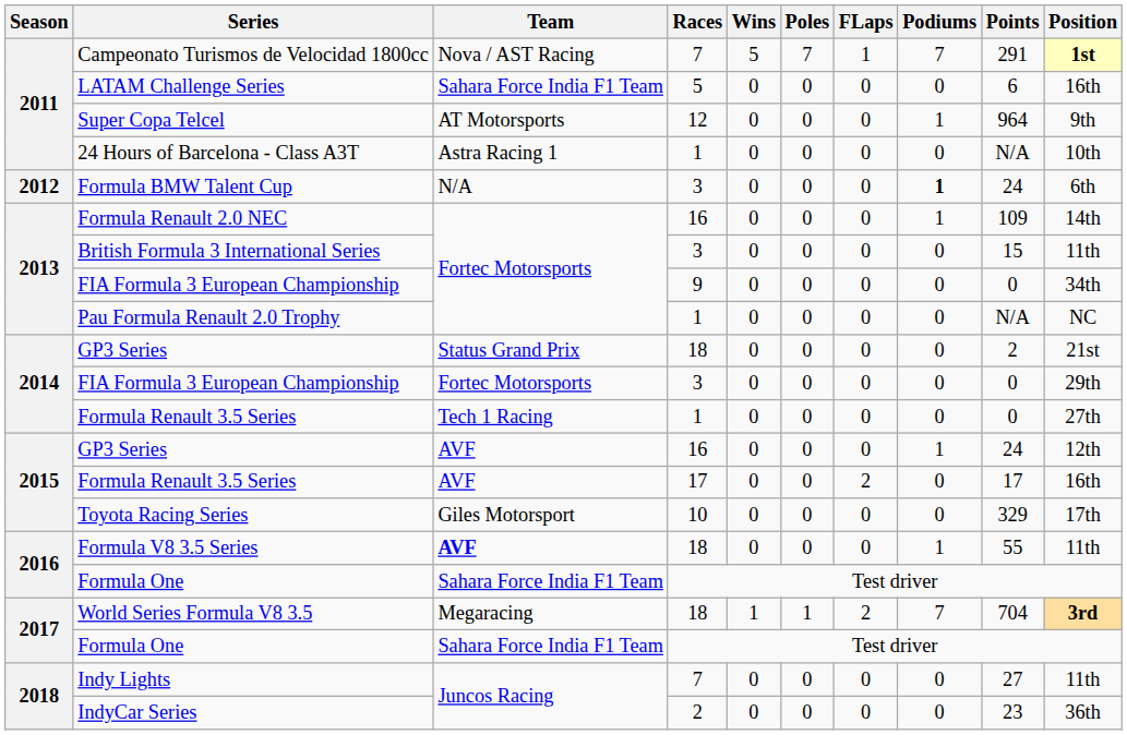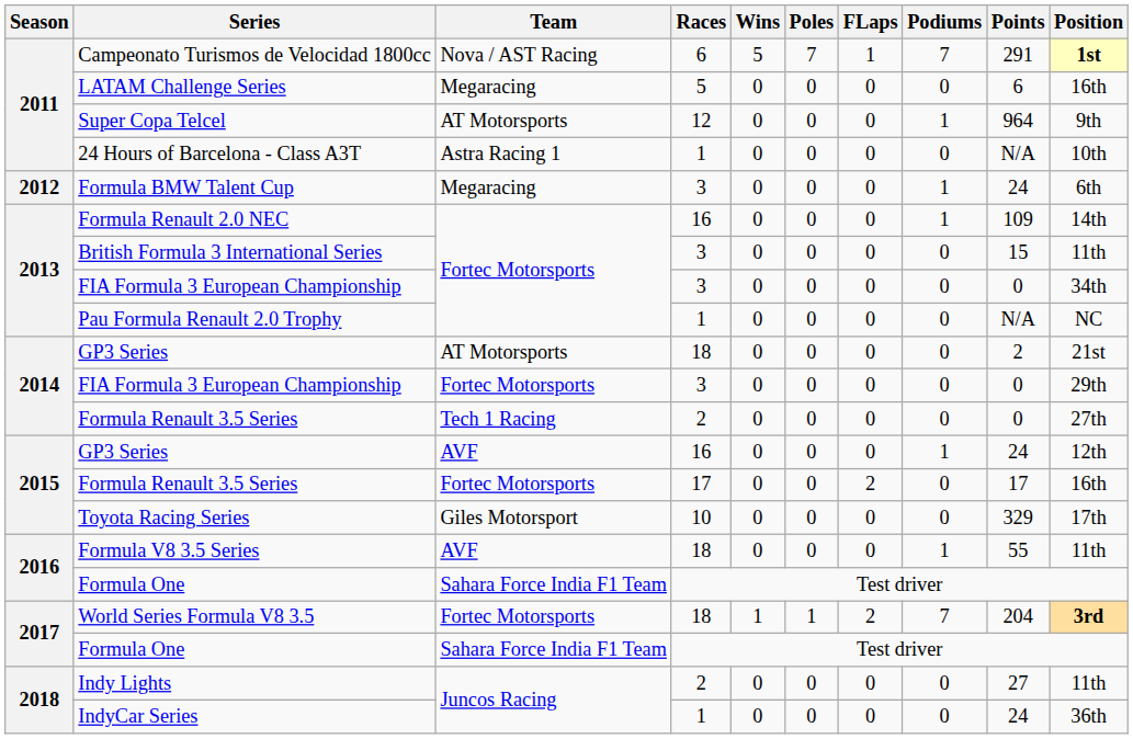Campeonato Turismos de Velocidad 1800cc | Races: 7 -> 6
LATAM Challenge Series | Team: Sahara Force India F1 Team -> Megaracing
Formula BMW Talent Cup | Team: N/A -> Megaracing
Formula BMW Talent Cup | Podiums: bold -> normal
2013 / FIA Formula 3 European Championship | Races: 9 -> 3
2014 / GP3 Series | Team: Status Grand Prix -> AT Motorsports
2014 / Formula Renault 3.5 Series | Races: 1 -> 2
2015 / Formula Renault 3.5 Series | Team: AVF -> Fortec Motorsports
Formula V8 3.5 Series | Team: bold -> normal
World Series Formula V8 3.5 | Team: Megaracing -> Fortec Motorsports
World Series Formula V8 3.5 | Points: 704 -> 204
Indy Lights | Races: 7 -> 2
IndyCar Series | Races: 2 -> 1
IndyCar Series | Points: 23 -> 24
